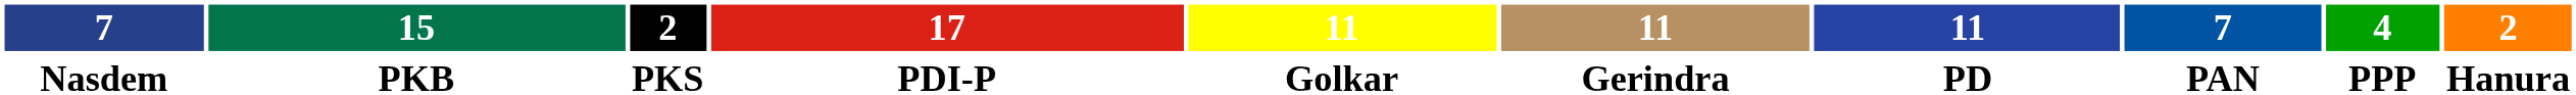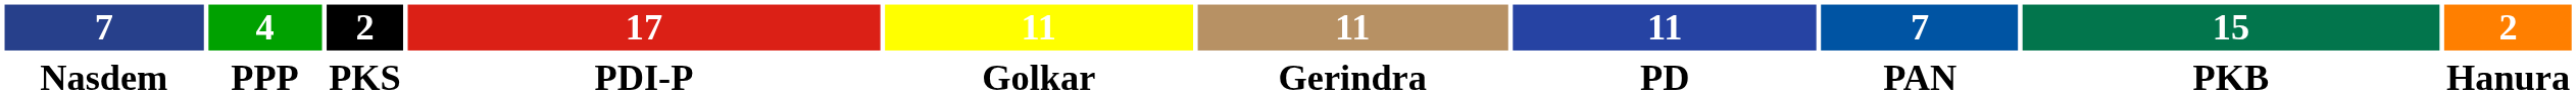columns swapped: 15 <-> 4
